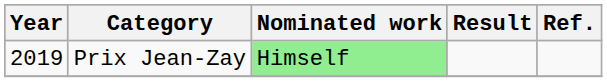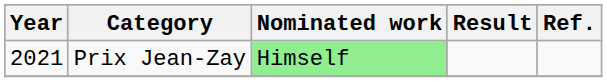Prix Jean-Zay | Year: 2019 -> 2021
